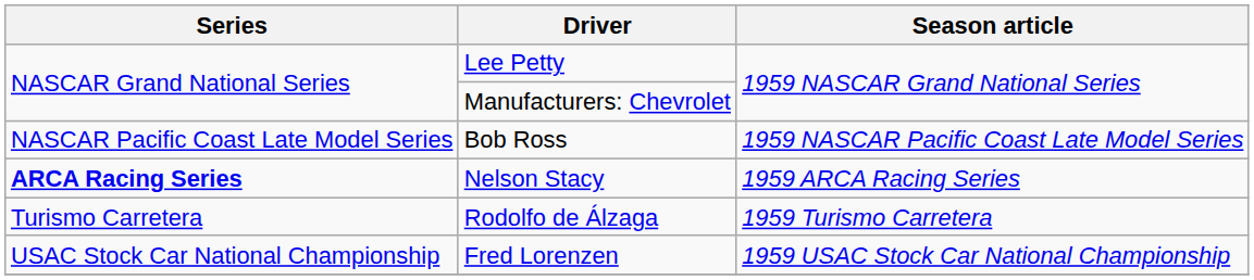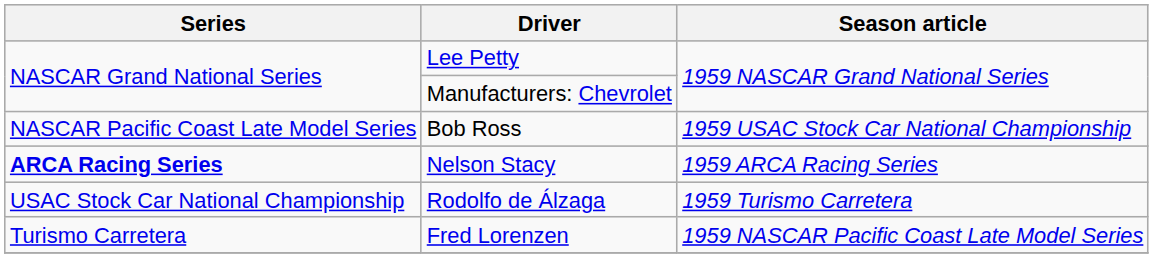Bob Ross | Season article: 1959 NASCAR Pacific Coast Late Model Series -> 1959 USAC Stock Car National Championship
Rodolfo de Álzaga | Series: Turismo Carretera -> USAC Stock Car National Championship
Fred Lorenzen | Series: USAC Stock Car National Championship -> Turismo Carretera
Fred Lorenzen | Season article: 1959 USAC Stock Car National Championship -> 1959 NASCAR Pacific Coast Late Model Series
